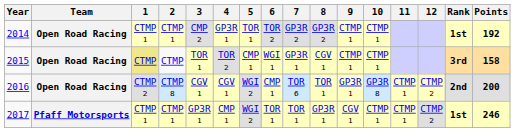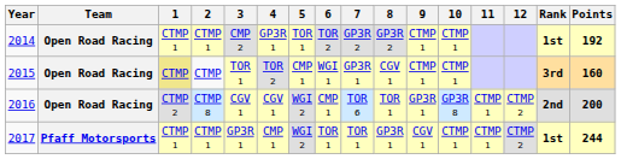2015 | Points: 158 -> 160
2017 | Points: 246 -> 244
